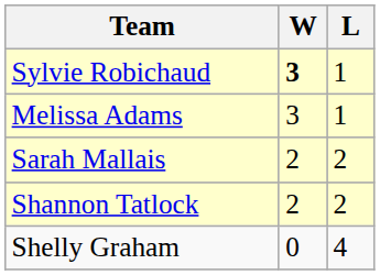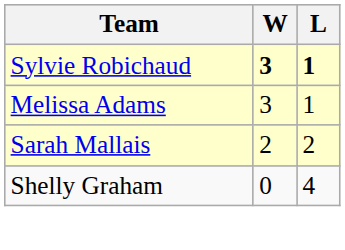Sylvie Robichaud | L: normal -> bold
- row: Shannon Tatlock | 2 | 2
